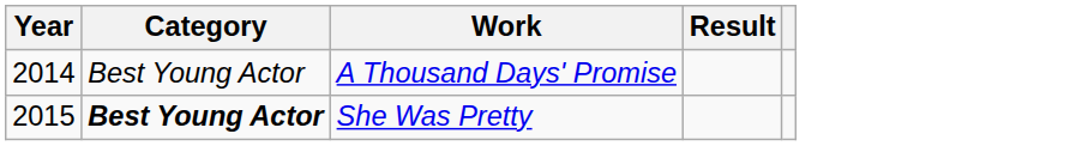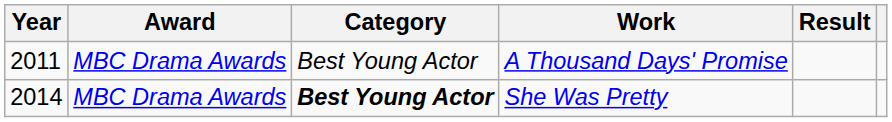+ column: Award | MBC Drama Awards | MBC Drama Awards
A Thousand Days' Promise | Year: 2014 -> 2011
She Was Pretty | Year: 2015 -> 2014
